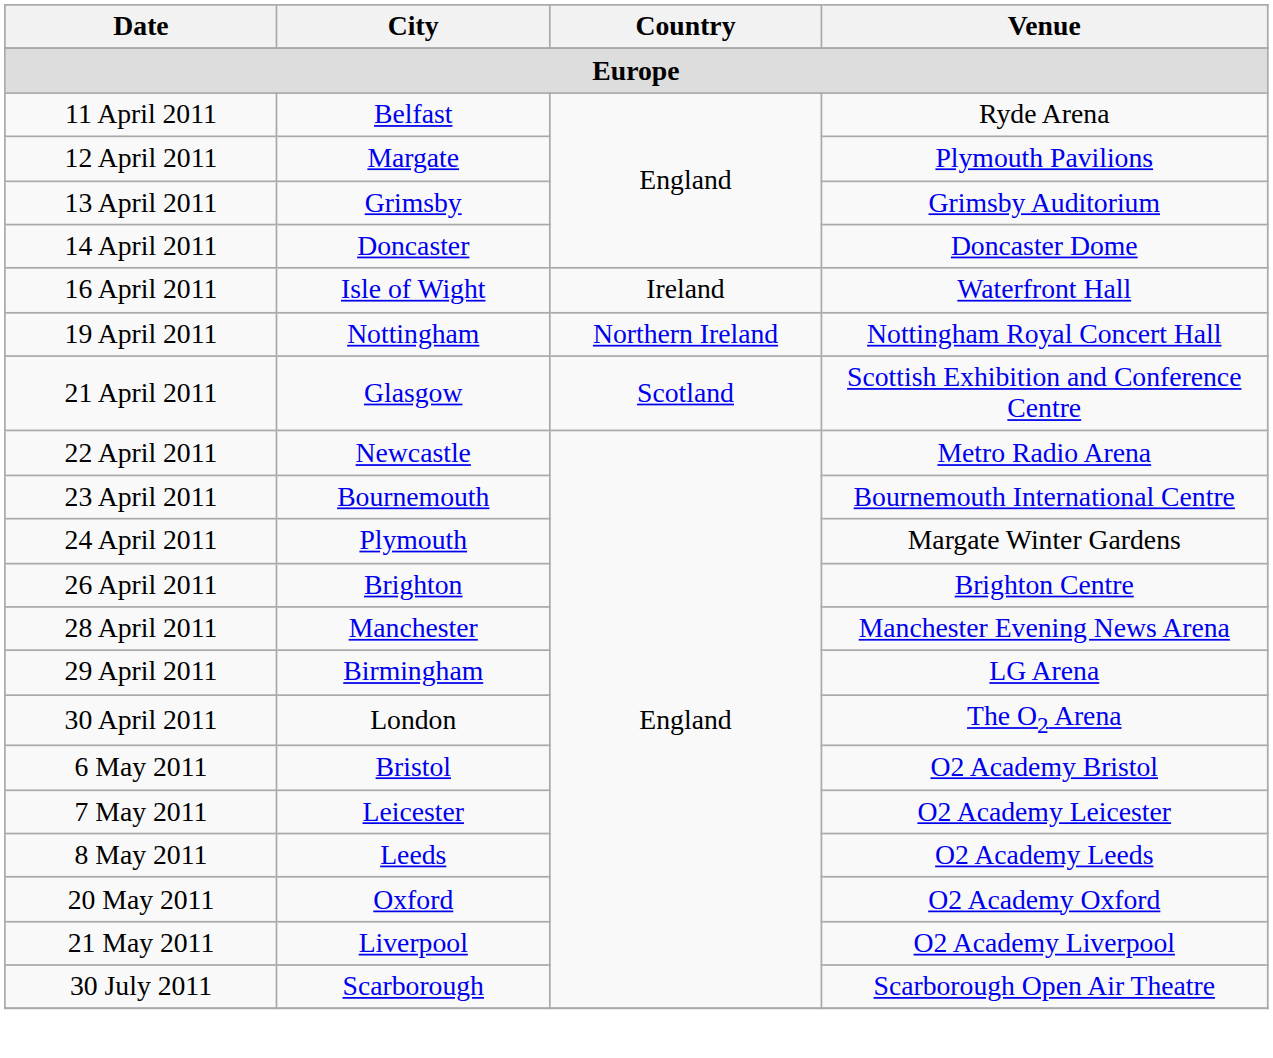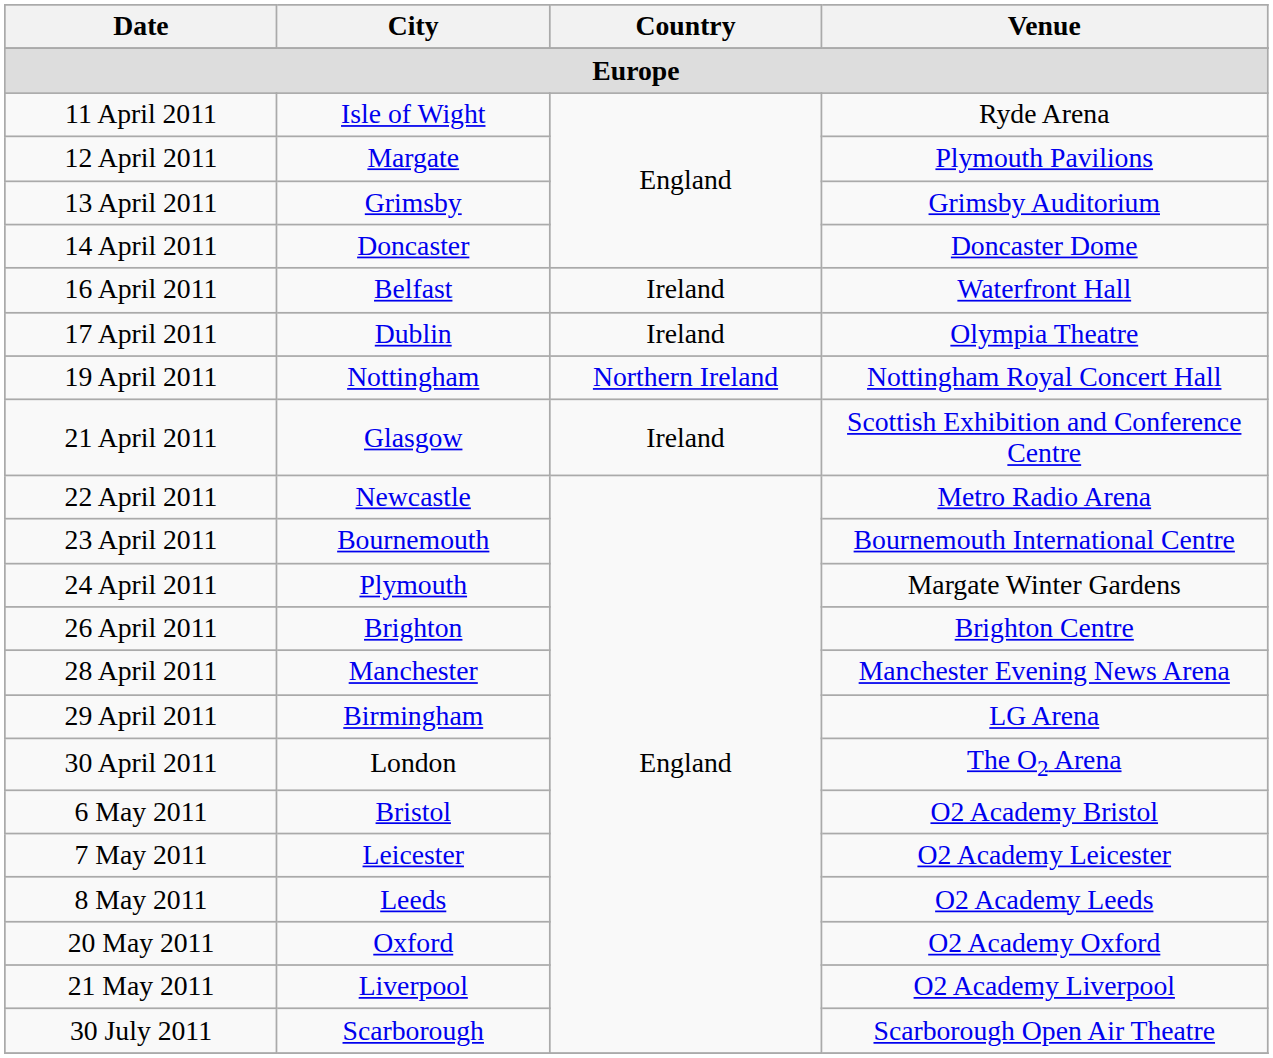11 April 2011 | City: Belfast -> Isle of Wight
16 April 2011 | City: Isle of Wight -> Belfast
+ row: 17 April 2011 | Dublin | Ireland | Olympia Theatre
21 April 2011 | Country: Scotland -> Ireland
